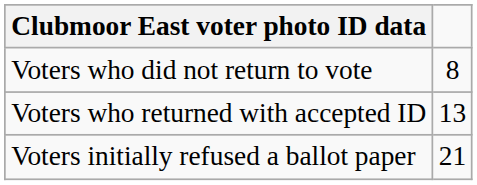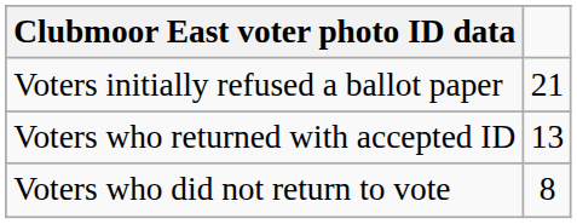rows swapped: Voters initially refused a ballot paper <-> Voters who did not return to vote
